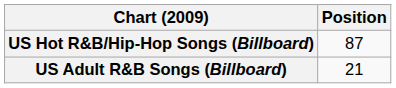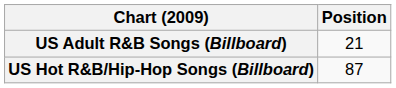rows swapped: US Adult R&B Songs (Billboard) <-> US Hot R&B/Hip-Hop Songs (Billboard)
